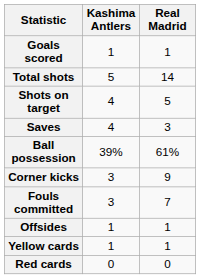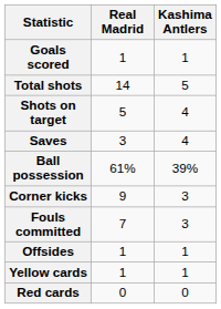columns swapped: Real Madrid <-> Kashima Antlers
